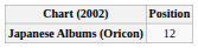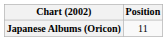Japanese Albums (Oricon) | Position: 12 -> 11
